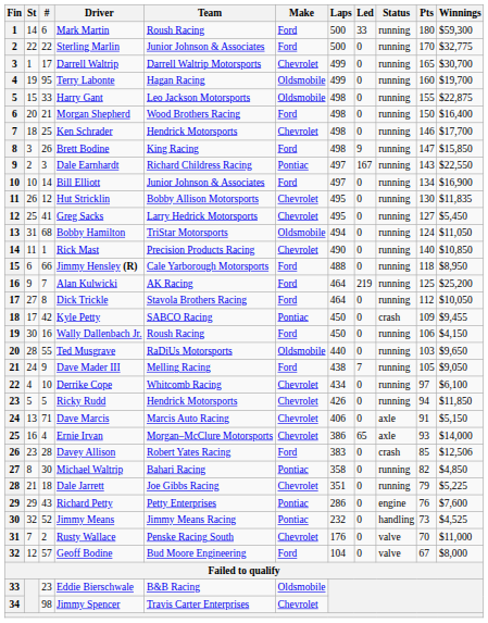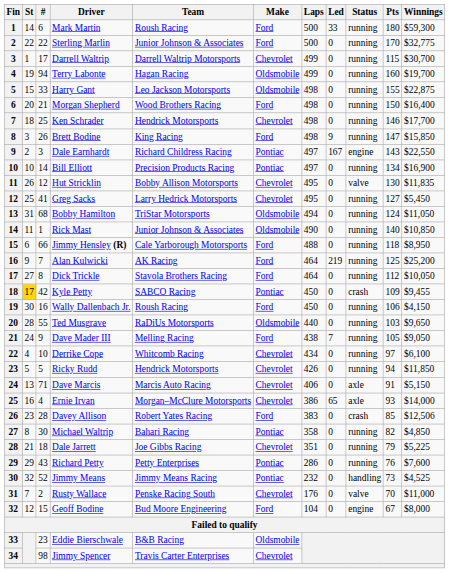Darrell Waltrip | Pts: 165 -> 115
Terry Labonte | #: 95 -> 94
Dale Earnhardt | Status: running -> engine
Bill Elliott | Team: Junior Johnson & Associates -> Precision Products Racing
Bill Elliott | Make: Ford -> Pontiac
Hut Stricklin | Status: running -> valve
Rick Mast | Team: Precision Products Racing -> Junior Johnson & Associates
Rick Mast | Make: Chevrolet -> Oldsmobile
Kyle Petty | St: no background -> gold background
Richard Petty | Status: engine -> running
Geoff Bodine | #: 57 -> 15
Geoff Bodine | Status: valve -> engine
